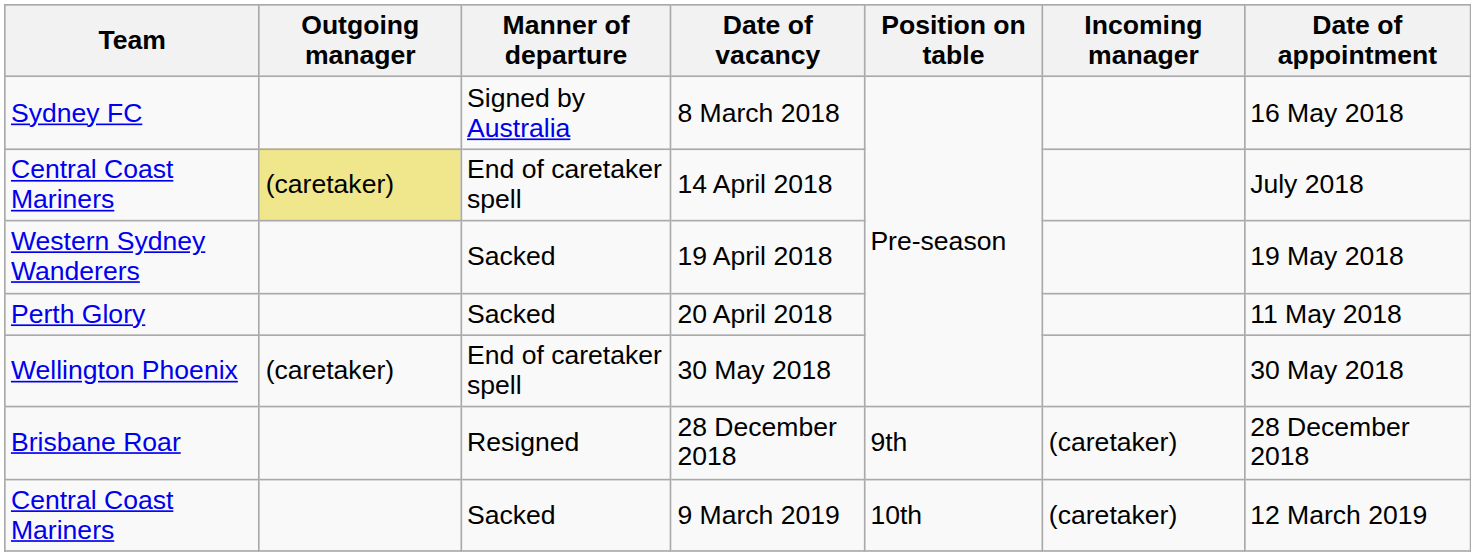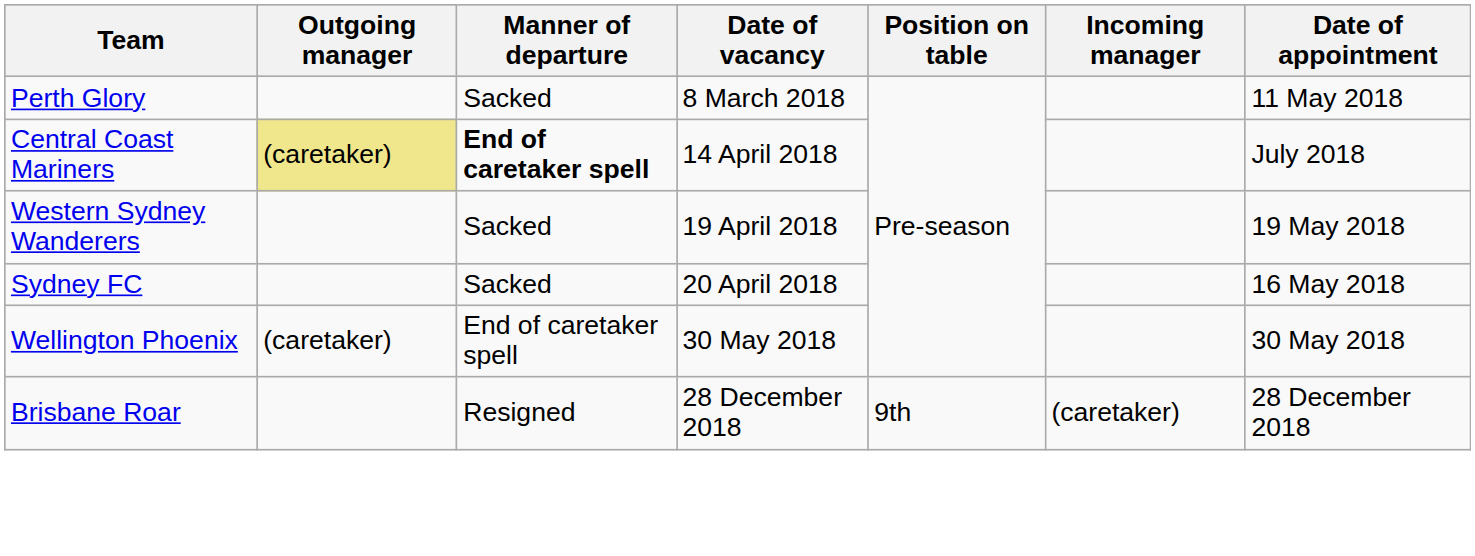8 March 2018 | Team: Sydney FC -> Perth Glory
8 March 2018 | Manner of departure: Signed by Australia -> Sacked
8 March 2018 | Date of appointment: 16 May 2018 -> 11 May 2018
14 April 2018 | Manner of departure: normal -> bold
20 April 2018 | Team: Perth Glory -> Sydney FC
20 April 2018 | Date of appointment: 11 May 2018 -> 16 May 2018
- row: Central Coast Mariners | Sacked | 9 March 2019 | 10th | (caretaker) | 12 March 2019
